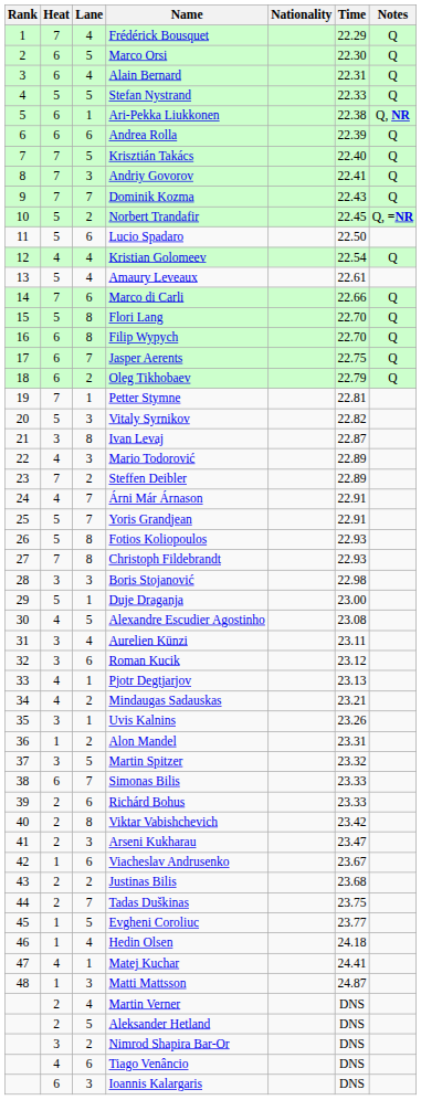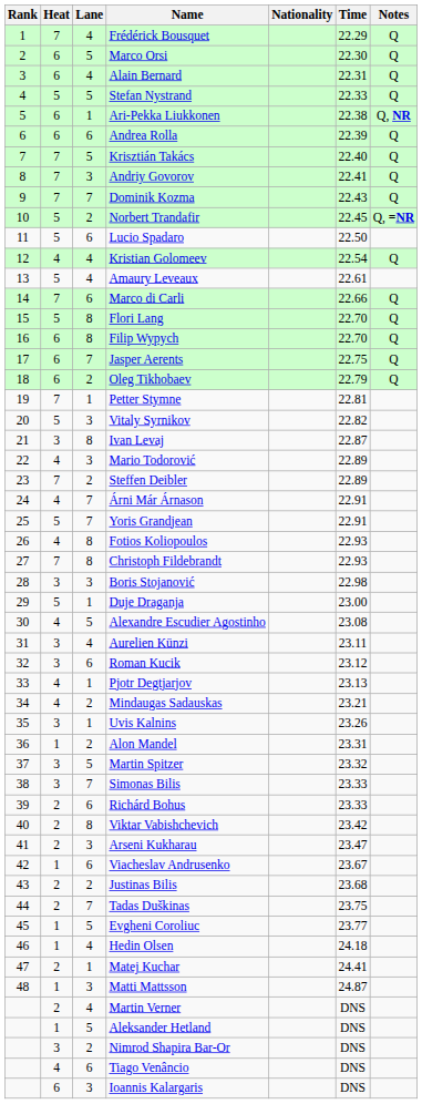Fotios Koliopoulos | Heat: 5 -> 4
Simonas Bilis | Heat: 6 -> 3
Matej Kuchar | Heat: 4 -> 2
Aleksander Hetland | Heat: 2 -> 1
